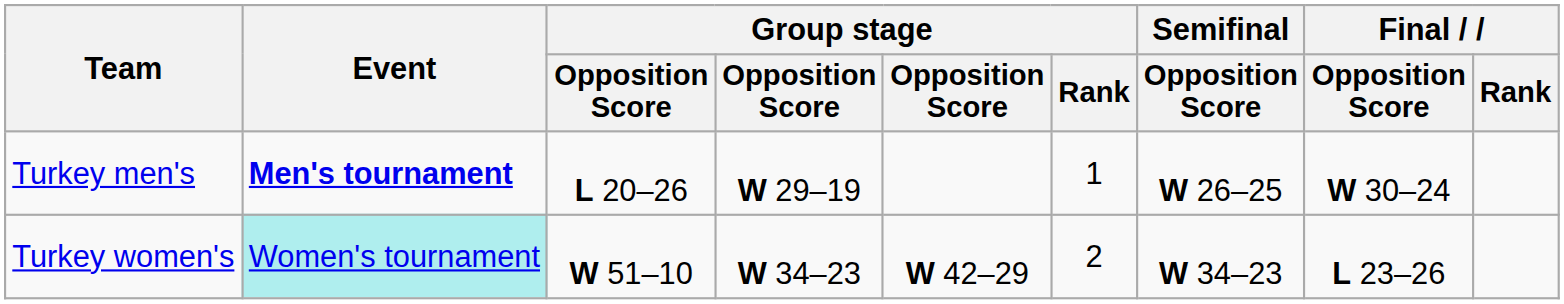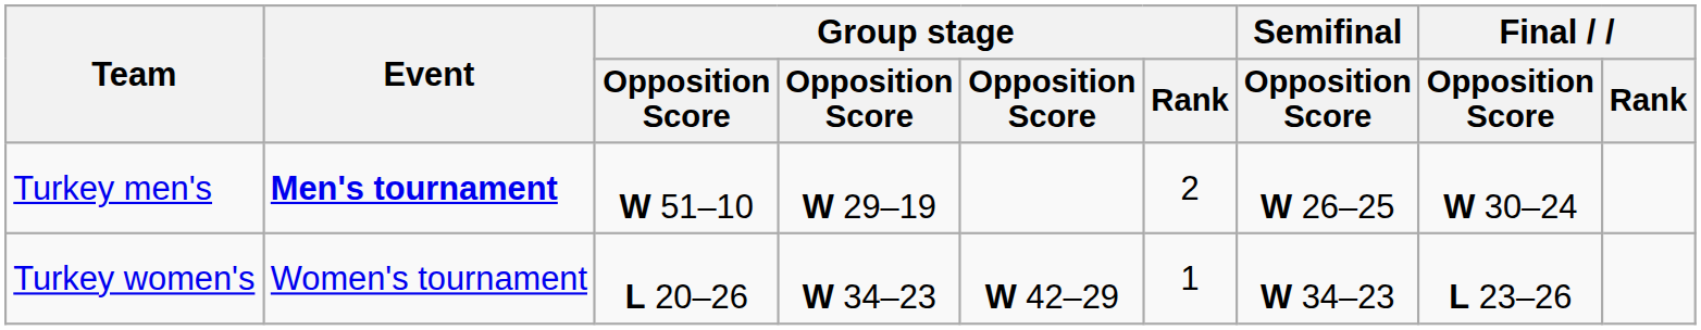Turkey men's | column 3: L 20–26 -> W 51–10
Turkey men's | Group stage / Rank: 1 -> 2
Turkey women's | Event: paleturquoise background -> no background
Turkey women's | column 3: W 51–10 -> L 20–26
Turkey women's | Group stage / Rank: 2 -> 1
